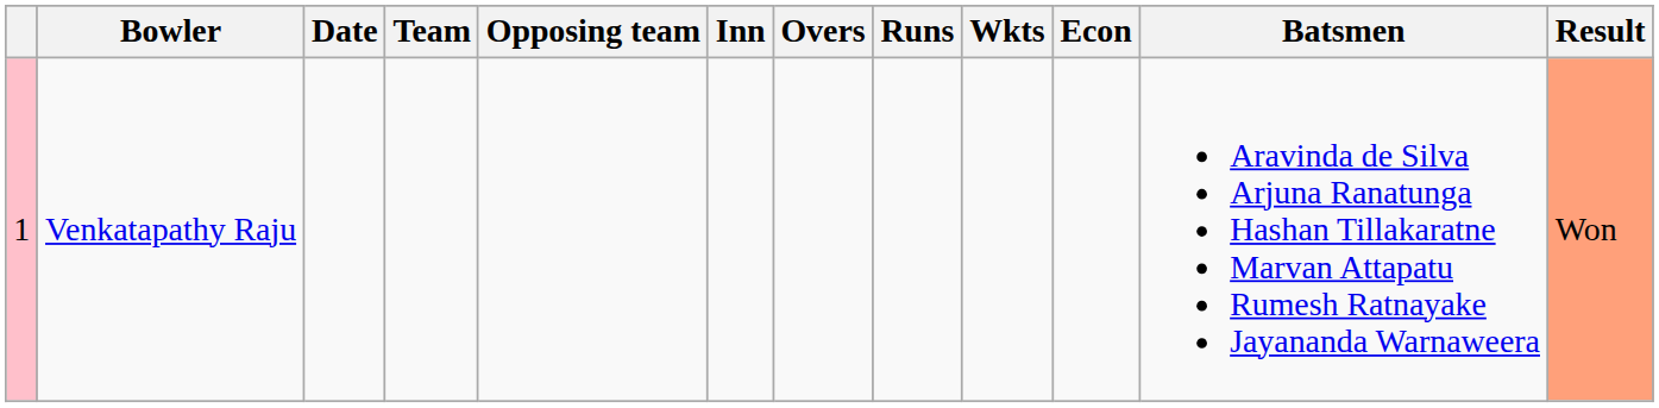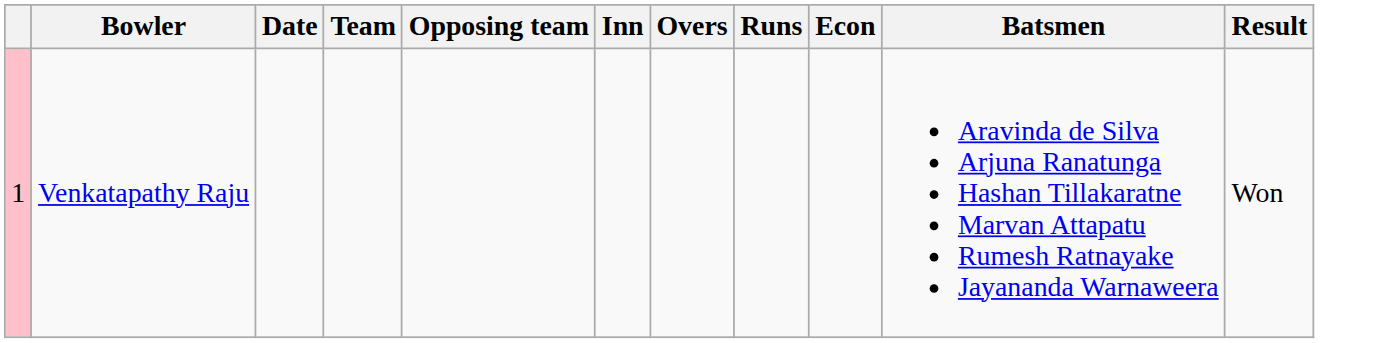- column: Wkts
Venkatapathy Raju | Result: lightsalmon background -> no background
